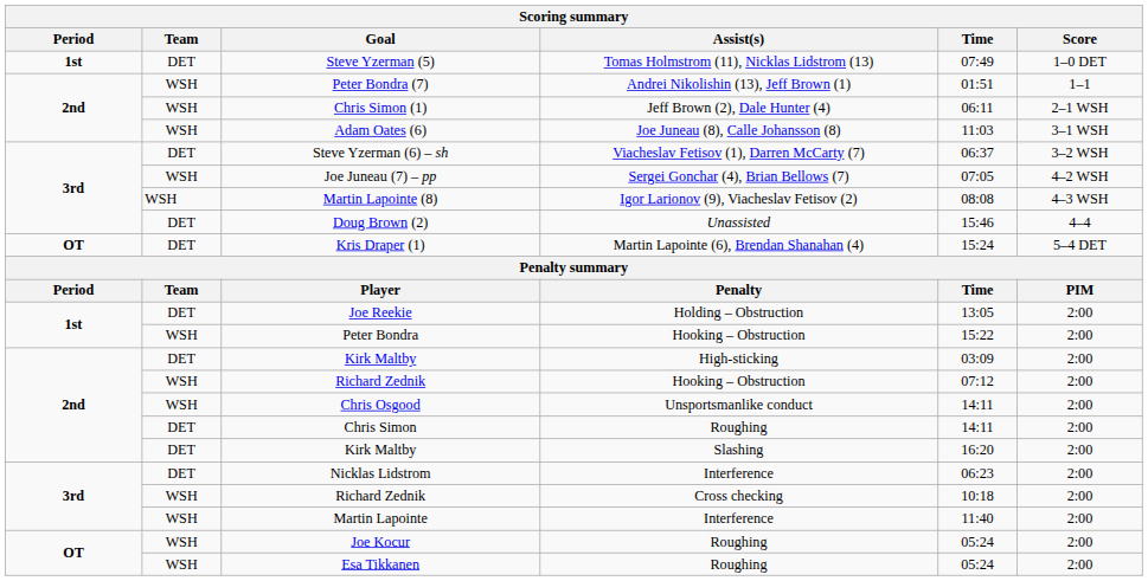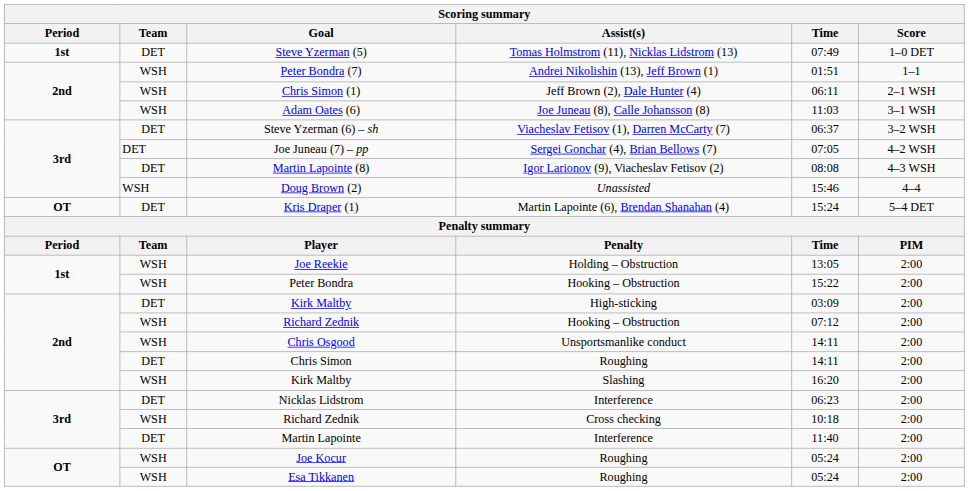Joe Juneau (7) – pp | Team: WSH -> DET
Martin Lapointe (8) | Team: WSH -> DET
Doug Brown (2) | Team: DET -> WSH
Joe Reekie | Team: DET -> WSH
Kirk Maltby / Slashing | Team: DET -> WSH
Martin Lapointe | Team: WSH -> DET
